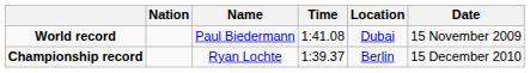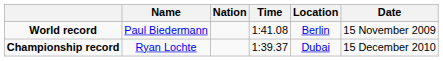columns swapped: Name <-> Nation
World record | Location: Dubai -> Berlin
Championship record | Location: Berlin -> Dubai
